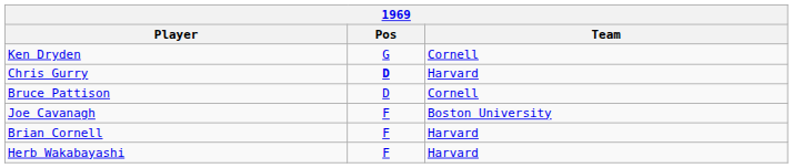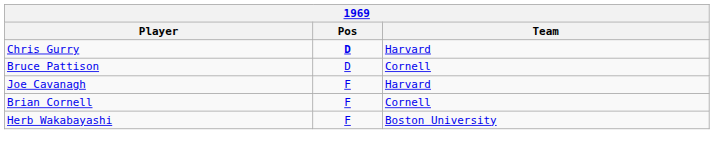- row: Ken Dryden | G | Cornell
Joe Cavanagh | Team: Boston University -> Harvard
Brian Cornell | Team: Harvard -> Cornell
Herb Wakabayashi | Team: Harvard -> Boston University
